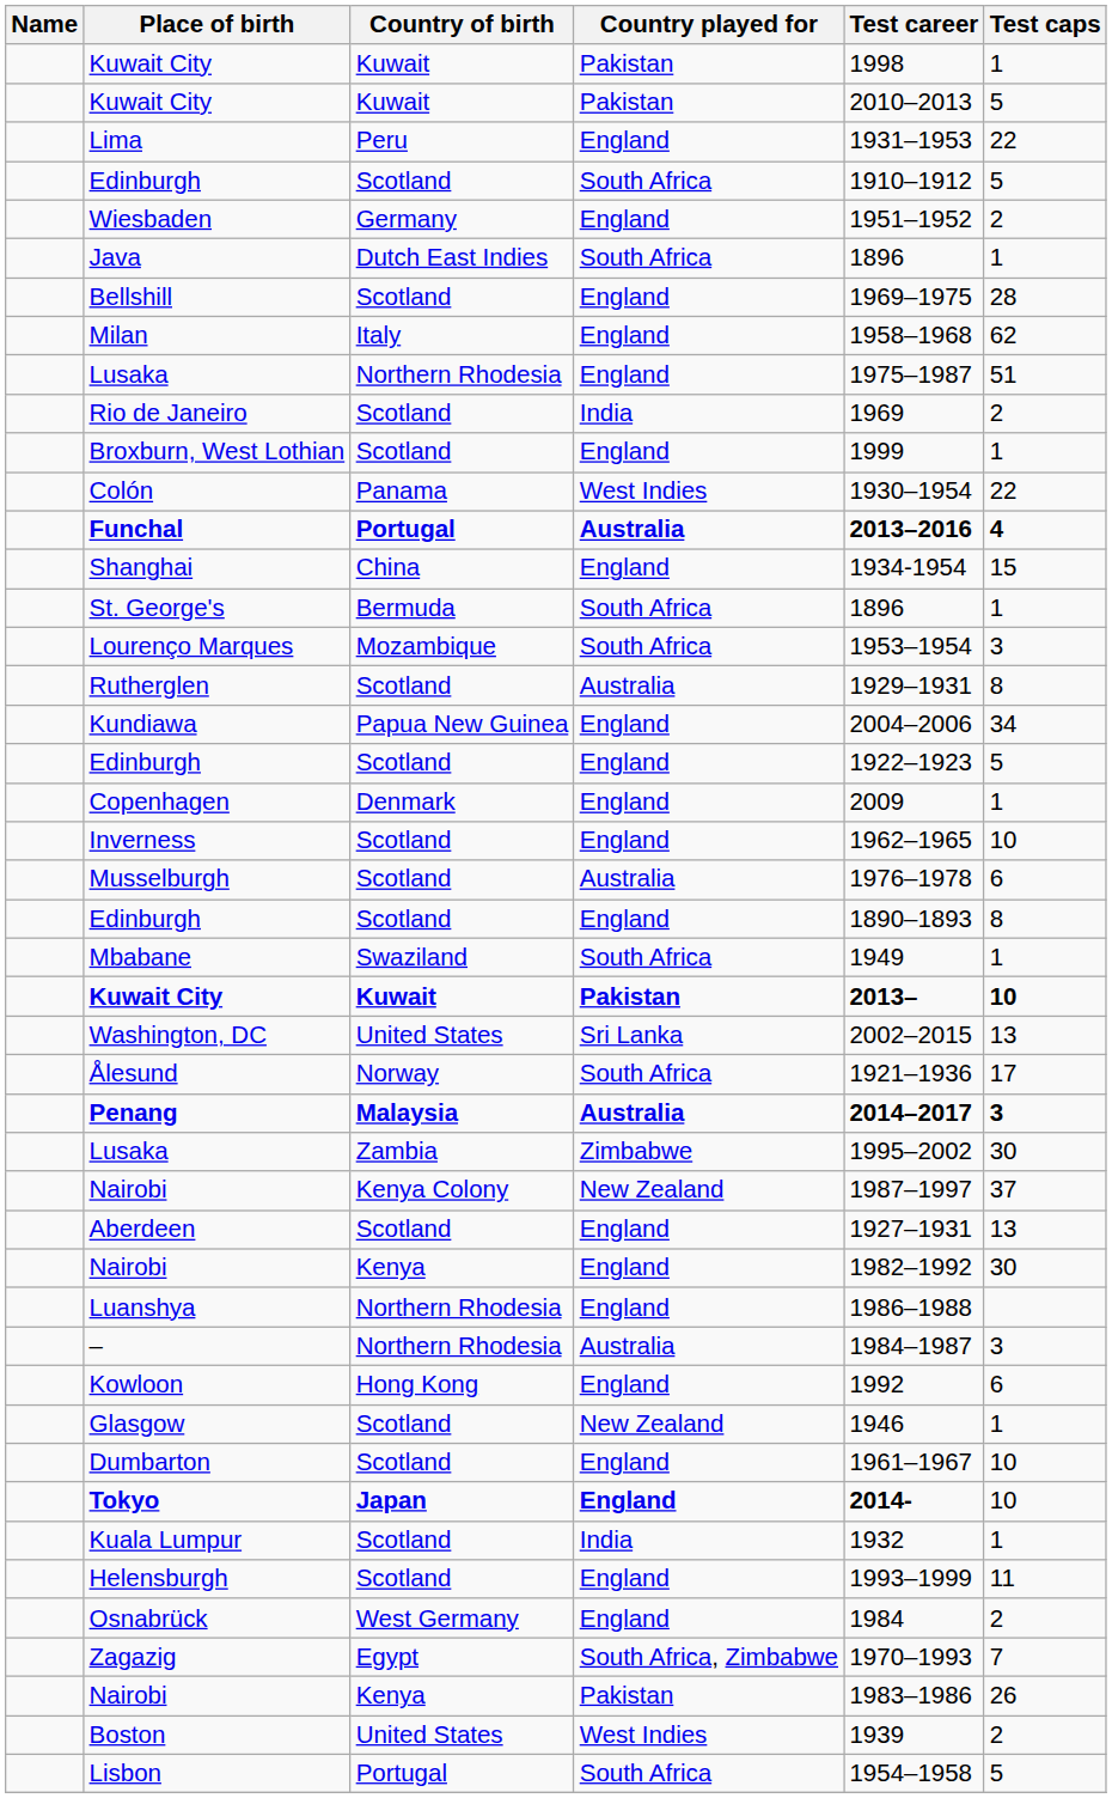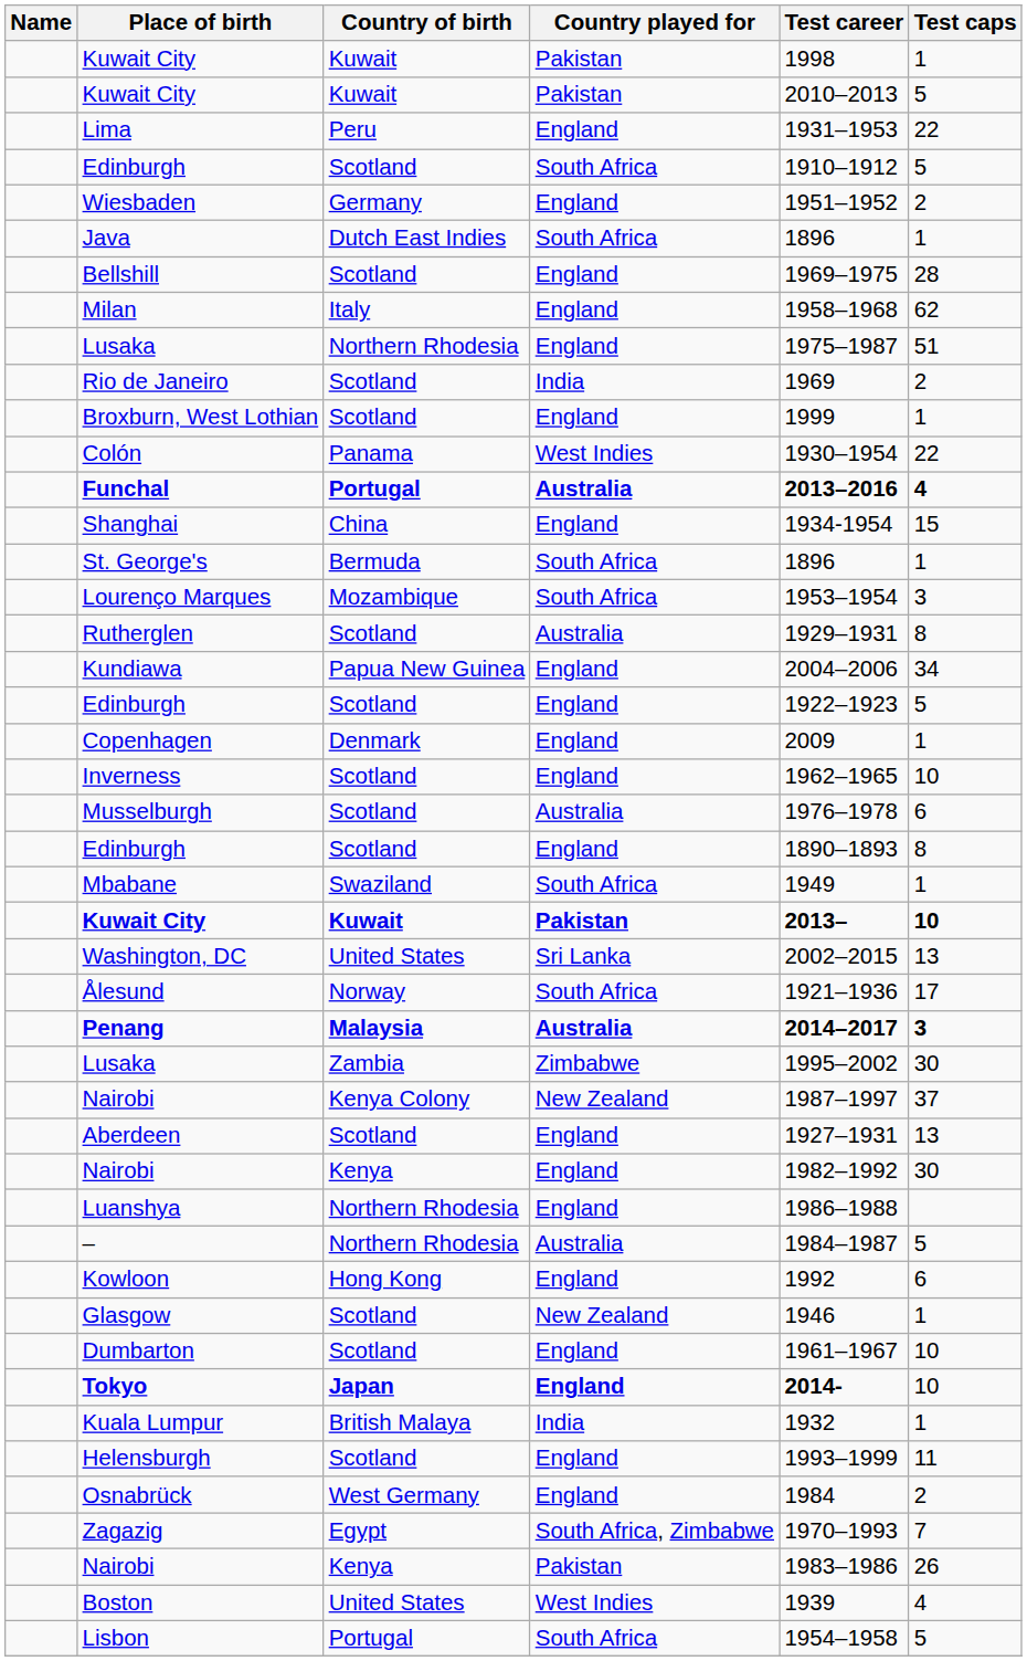– | Test caps: 3 -> 5
Kuala Lumpur | Country of birth: Scotland -> British Malaya
Boston | Test caps: 2 -> 4
